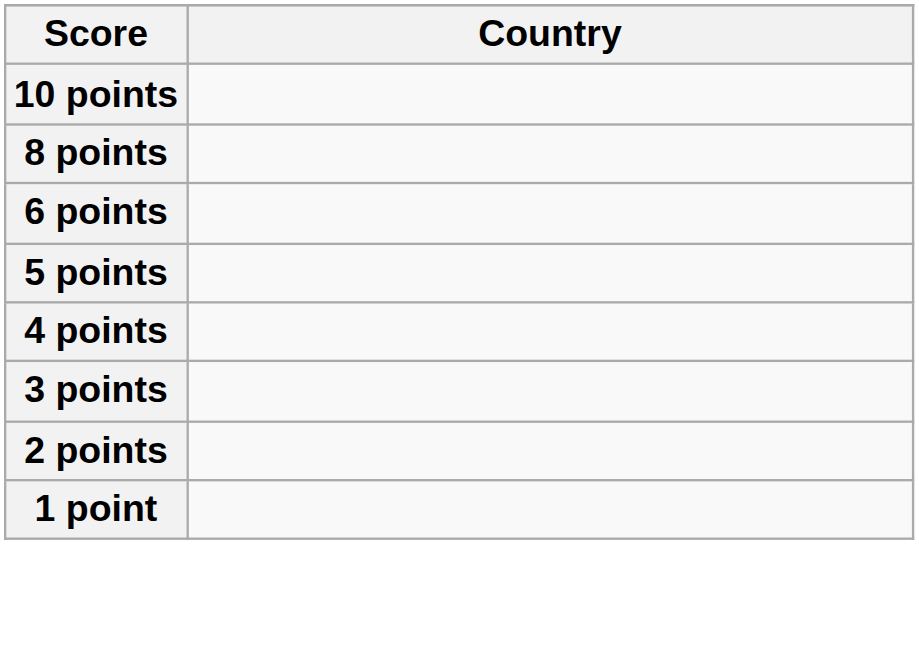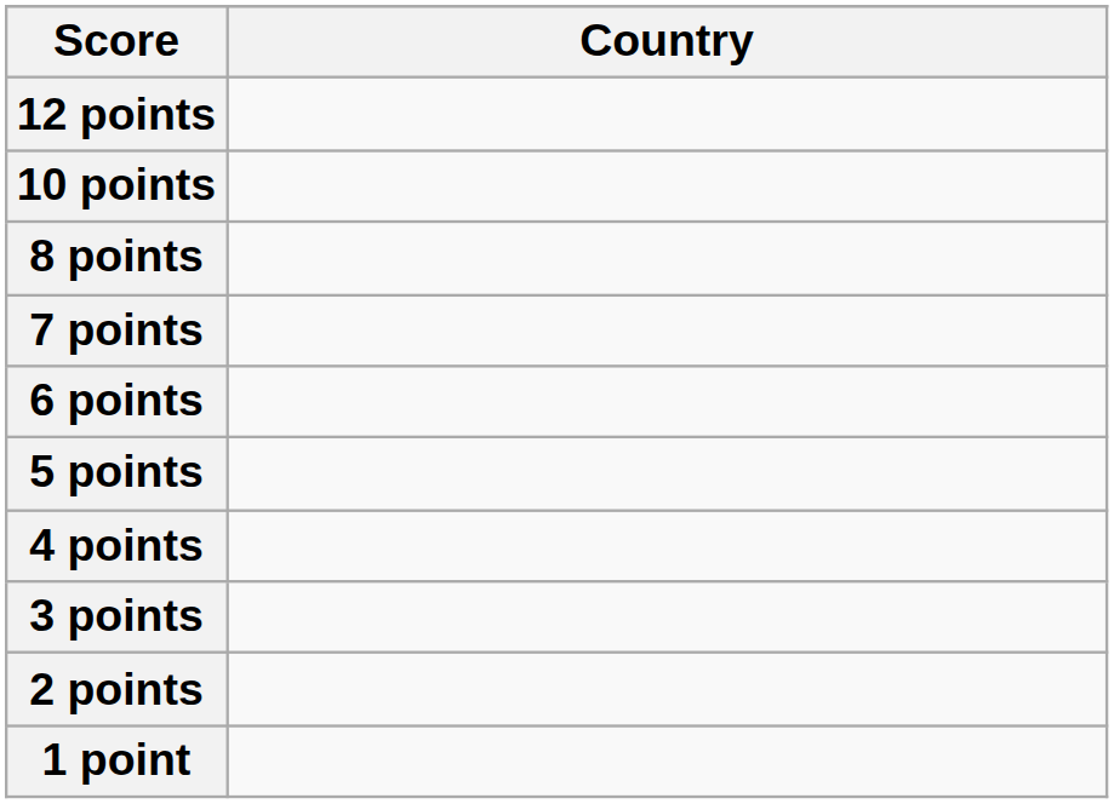+ row: 12 points
+ row: 7 points
